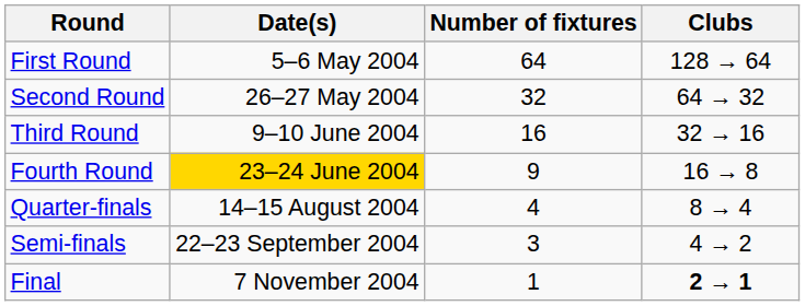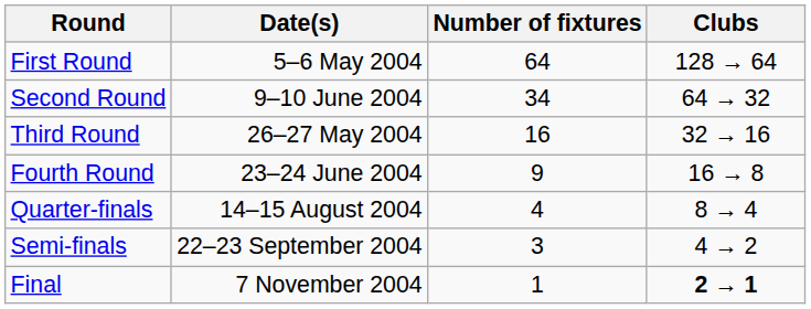Second Round | Date(s): 26–27 May 2004 -> 9–10 June 2004
Second Round | Number of fixtures: 32 -> 34
Third Round | Date(s): 9–10 June 2004 -> 26–27 May 2004
Fourth Round | Date(s): gold background -> no background
